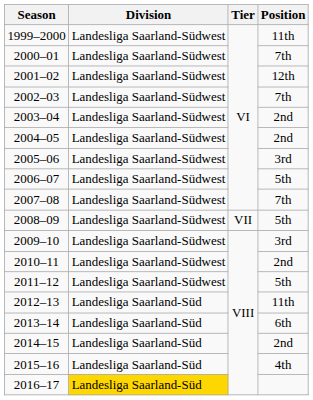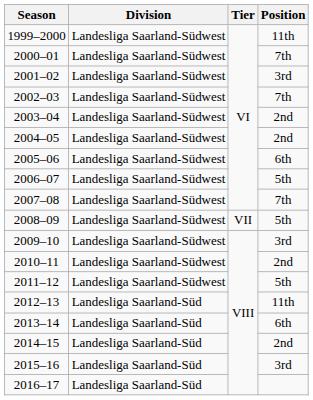2001–02 | Position: 12th -> 3rd
2005–06 | Position: 3rd -> 6th
2015–16 | Position: 4th -> 3rd
2016–17 | Division: gold background -> no background
